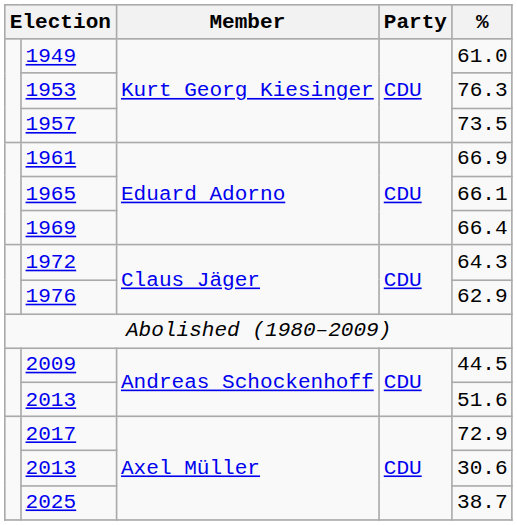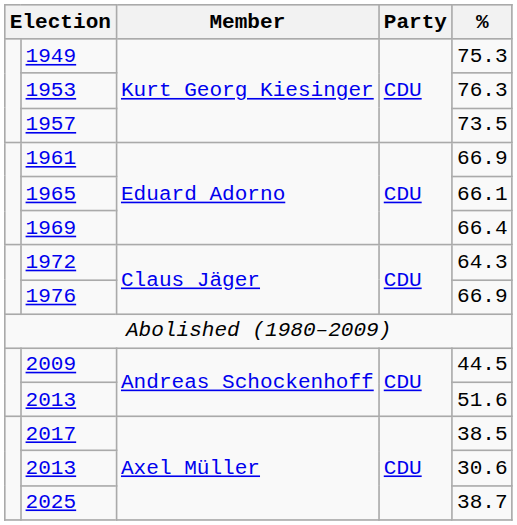1949 | %: 61.0 -> 75.3
1976 | %: 62.9 -> 66.9
2017 | %: 72.9 -> 38.5
